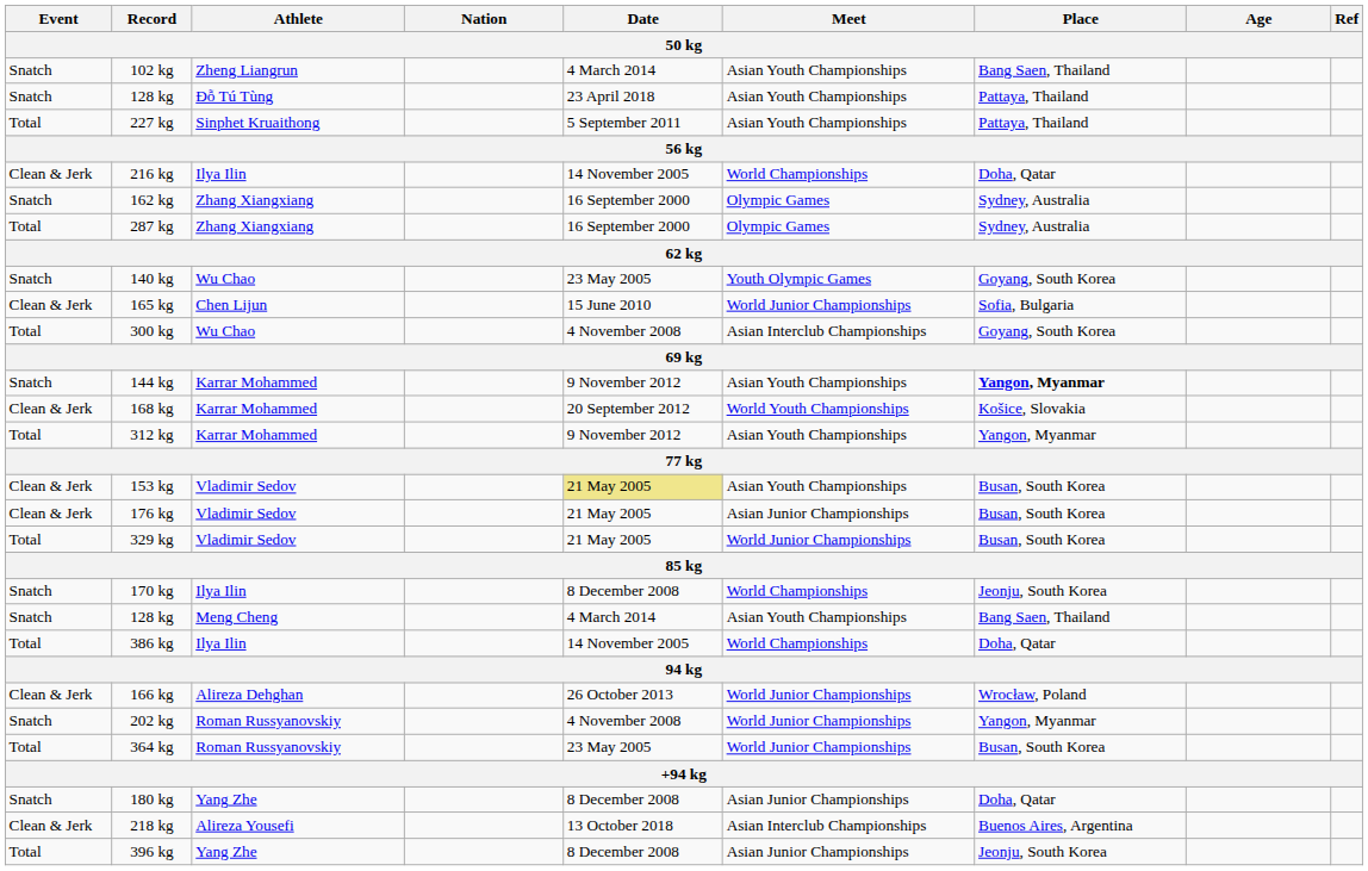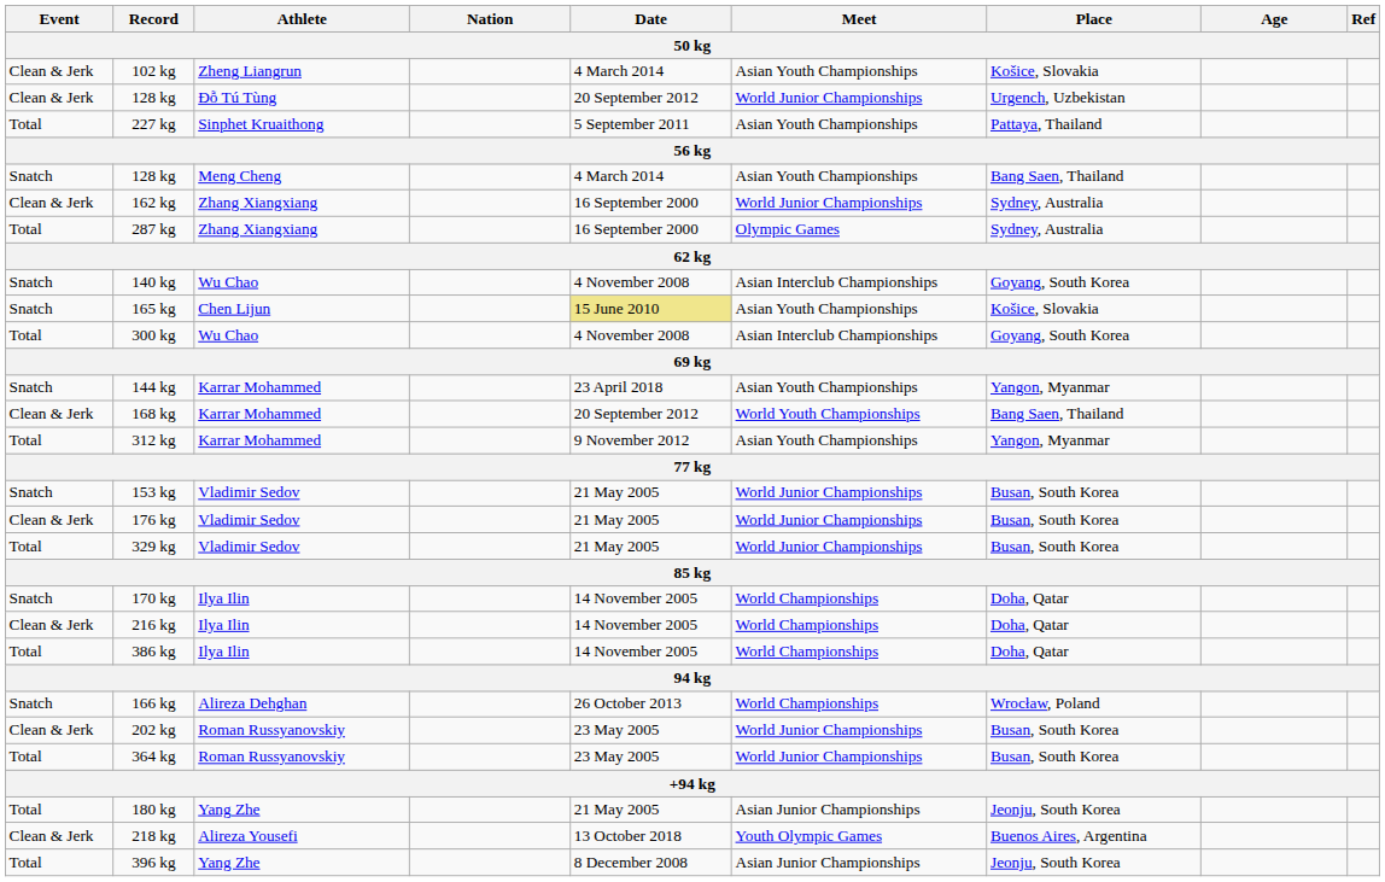102 kg | Event: Snatch -> Clean & Jerk
102 kg | Place: Bang Saen, Thailand -> Košice, Slovakia
128 kg / Đỗ Tú Tùng | Event: Snatch -> Clean & Jerk
128 kg / Đỗ Tú Tùng | Date: 23 April 2018 -> 20 September 2012
128 kg / Đỗ Tú Tùng | Meet: Asian Youth Championships -> World Junior Championships
128 kg / Đỗ Tú Tùng | Place: Pattaya, Thailand -> Urgench, Uzbekistan
rows swapped: 128 kg / Meng Cheng <-> 216 kg
162 kg | Event: Snatch -> Clean & Jerk
162 kg | Meet: Olympic Games -> World Junior Championships
140 kg | Date: 23 May 2005 -> 4 November 2008
140 kg | Meet: Youth Olympic Games -> Asian Interclub Championships
165 kg | Event: Clean & Jerk -> Snatch
165 kg | Date: no background -> khaki background
165 kg | Meet: World Junior Championships -> Asian Youth Championships
165 kg | Place: Sofia, Bulgaria -> Košice, Slovakia
144 kg | Date: 9 November 2012 -> 23 April 2018
144 kg | Place: bold -> normal
168 kg | Place: Košice, Slovakia -> Bang Saen, Thailand
153 kg | Event: Clean & Jerk -> Snatch
153 kg | Date: khaki background -> no background
153 kg | Meet: Asian Youth Championships -> World Junior Championships
176 kg | Meet: Asian Junior Championships -> World Junior Championships
170 kg | Date: 8 December 2008 -> 14 November 2005
170 kg | Place: Jeonju, South Korea -> Doha, Qatar
166 kg | Event: Clean & Jerk -> Snatch
166 kg | Meet: World Junior Championships -> World Championships
202 kg | Event: Snatch -> Clean & Jerk
202 kg | Date: 4 November 2008 -> 23 May 2005
202 kg | Place: Yangon, Myanmar -> Busan, South Korea
180 kg | Event: Snatch -> Total
180 kg | Date: 8 December 2008 -> 21 May 2005
180 kg | Place: Doha, Qatar -> Jeonju, South Korea
218 kg | Meet: Asian Interclub Championships -> Youth Olympic Games
